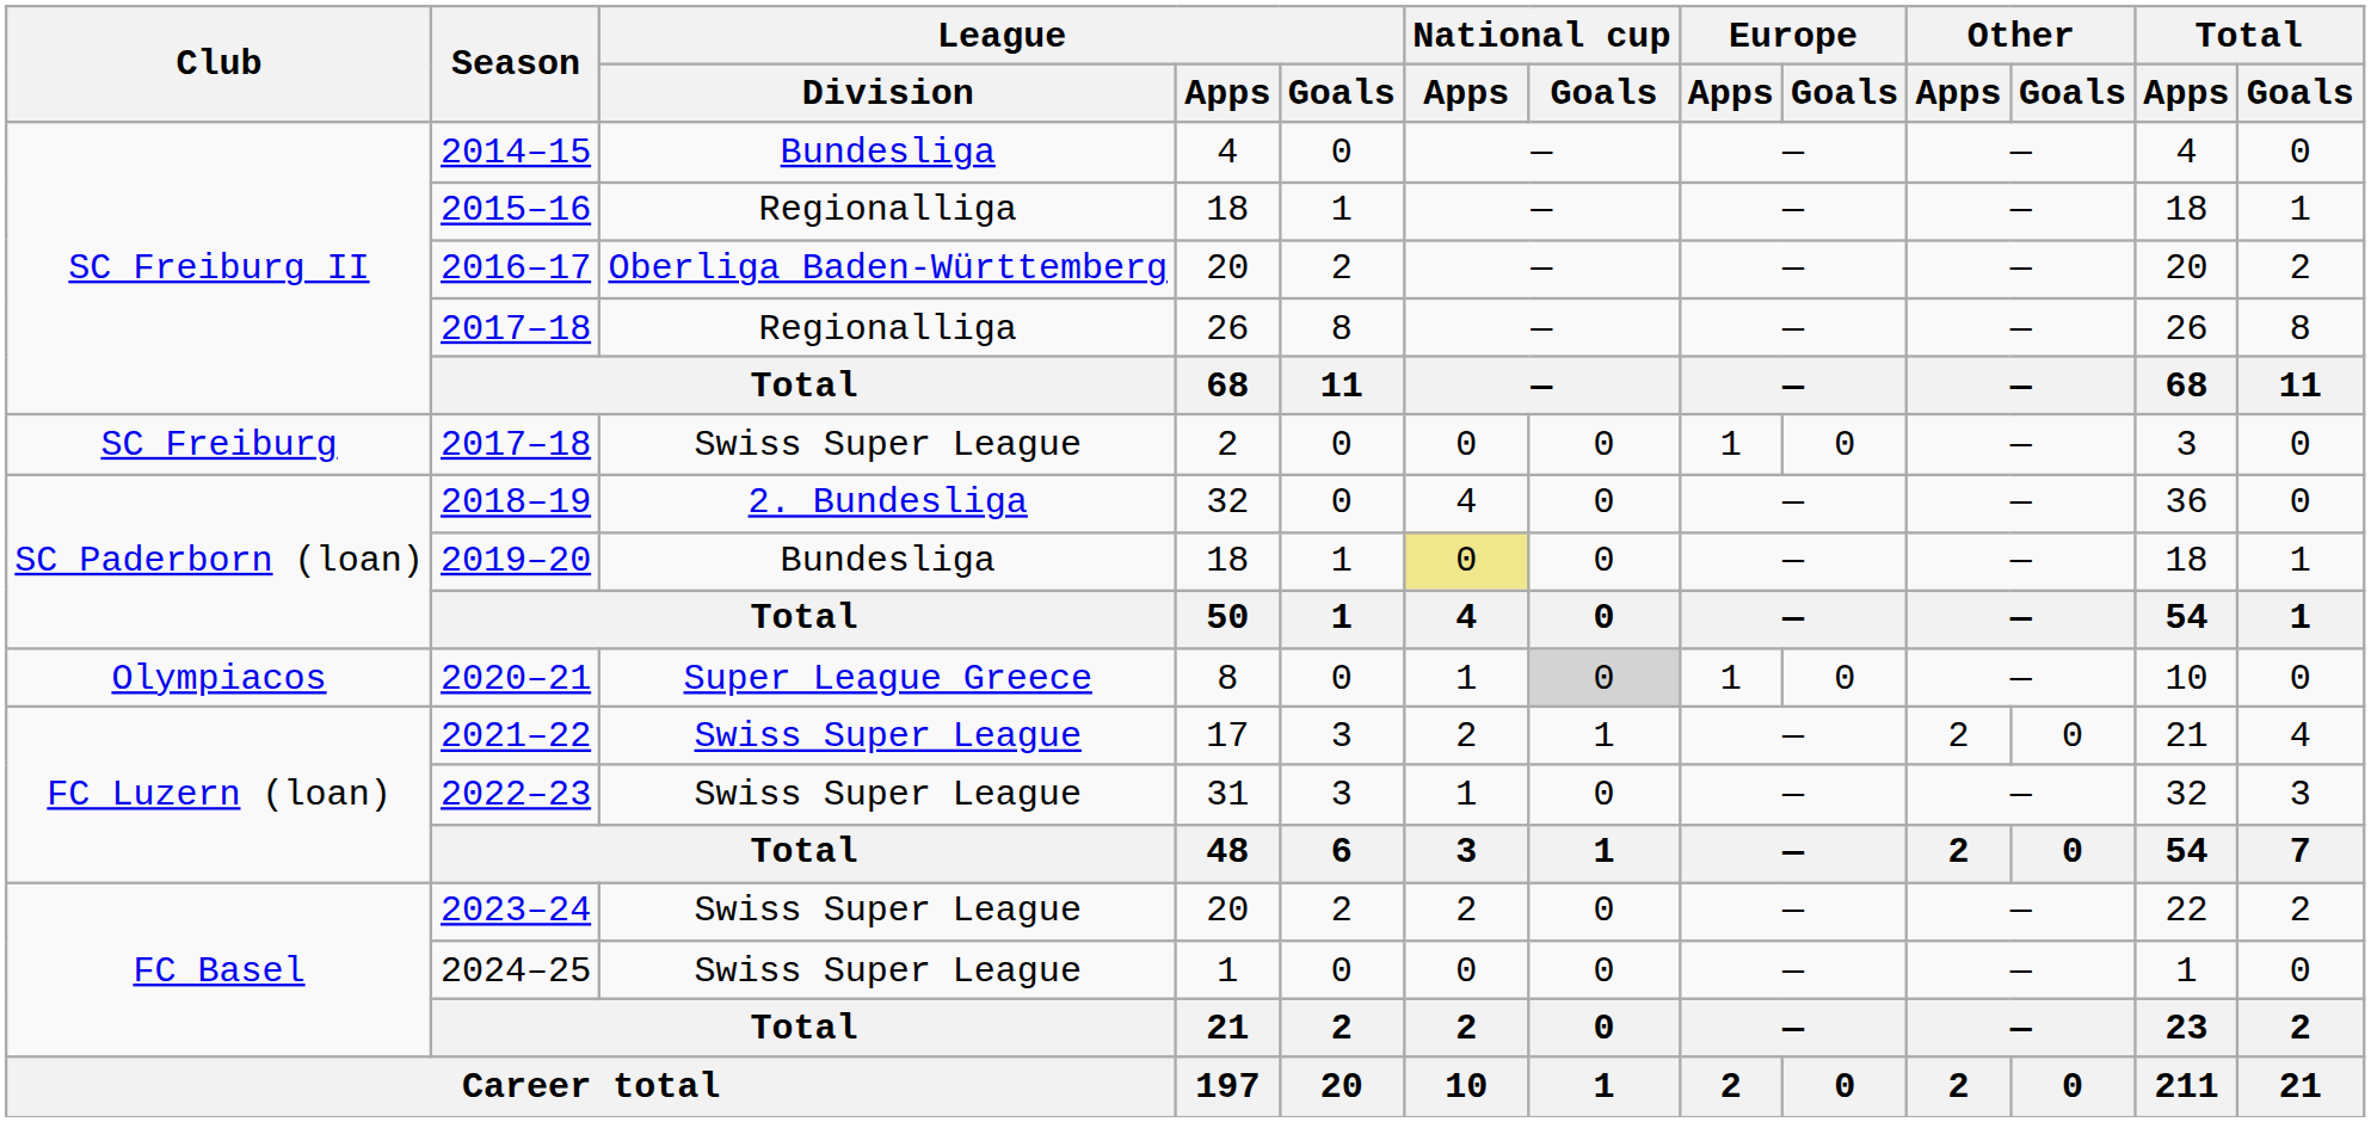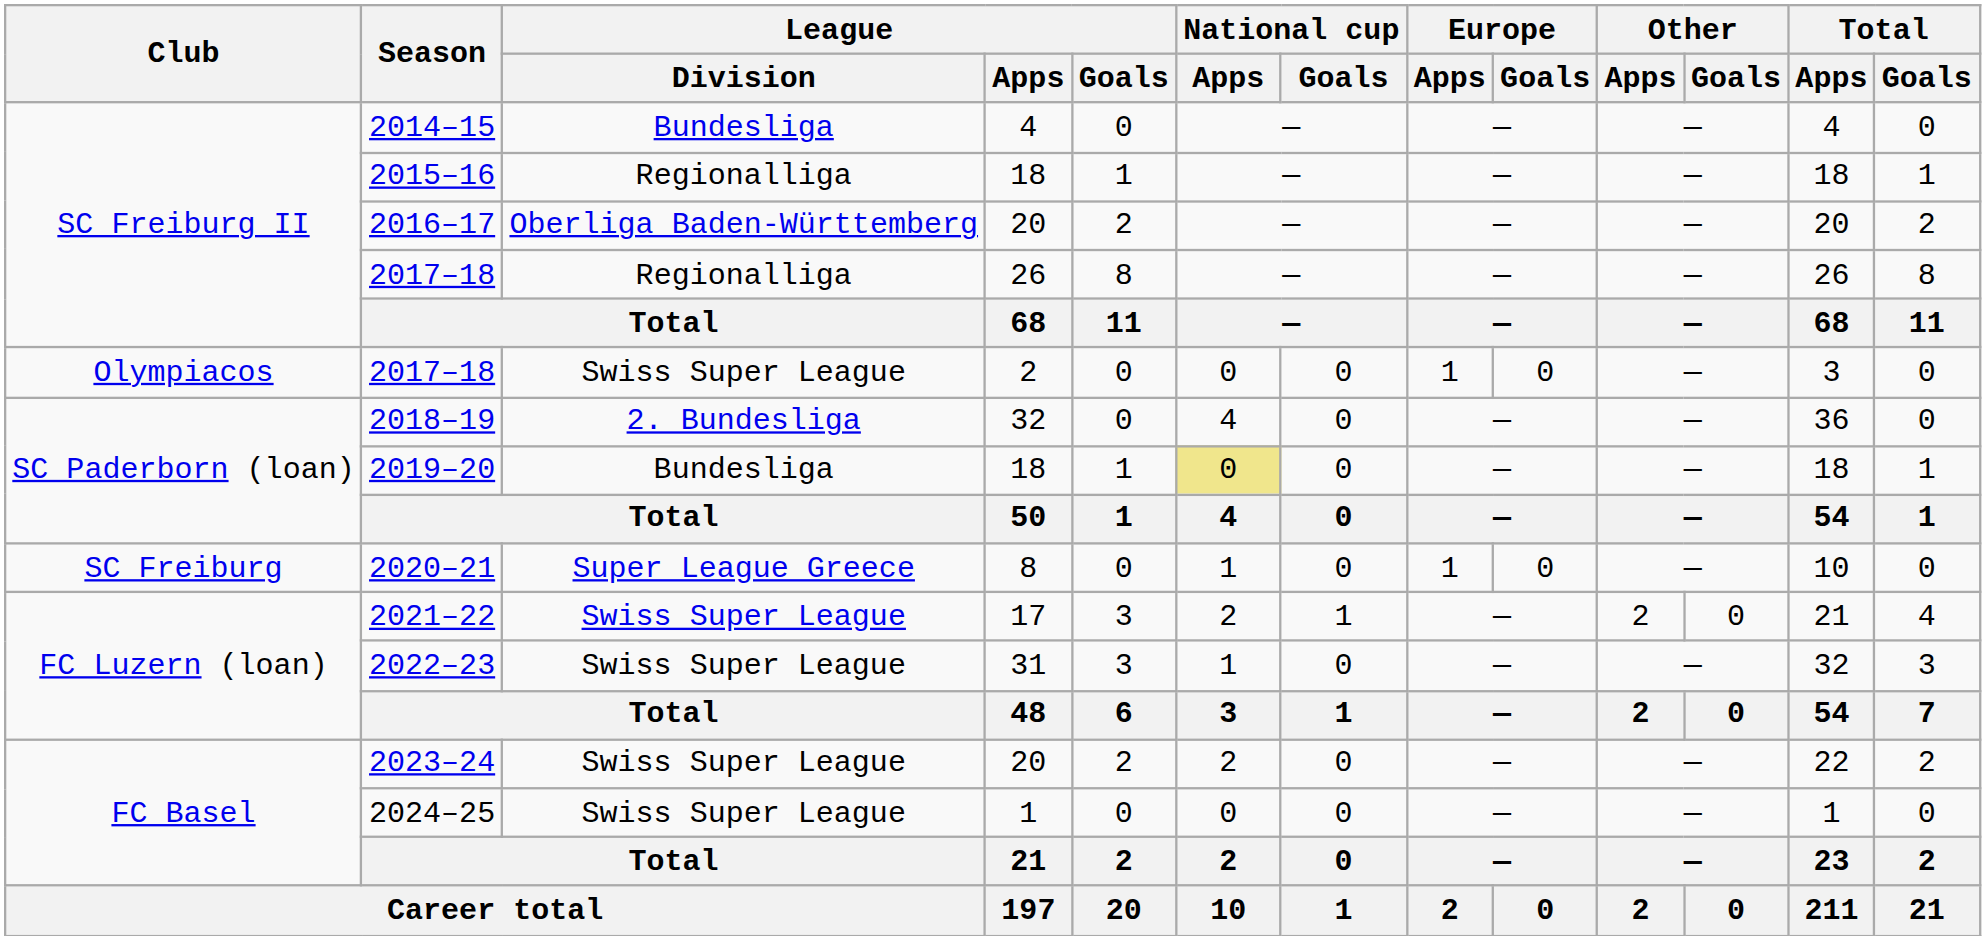2017–18 / 2 | Club: SC Freiburg -> Olympiacos
2020–21 | Club: Olympiacos -> SC Freiburg
2020–21 | National cup / Goals: lightgrey background -> no background
